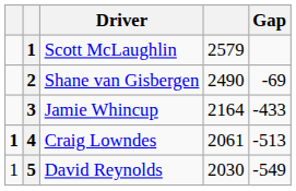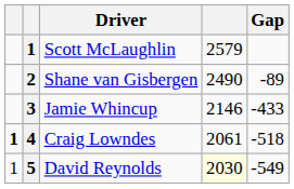Shane van Gisbergen | Gap: -69 -> -89
Jamie Whincup | column 4: 2164 -> 2146
Craig Lowndes | Gap: -513 -> -518
David Reynolds | column 4: no background -> lightyellow background
